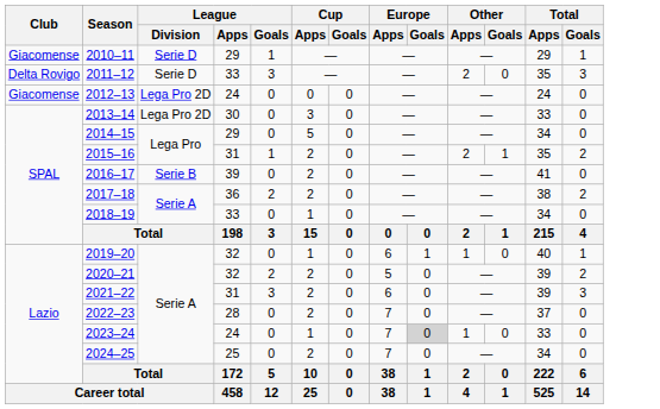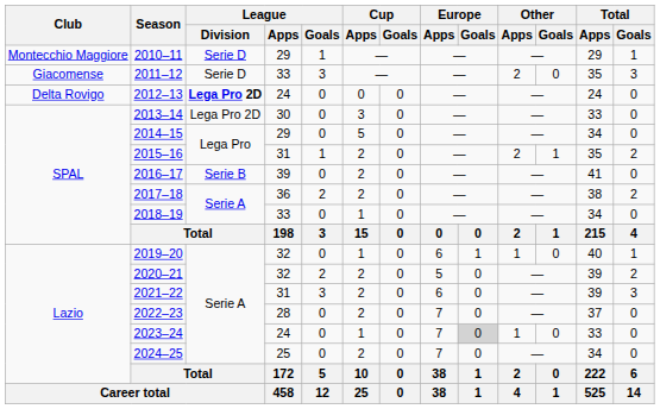2010–11 | Club: Giacomense -> Montecchio Maggiore
2011–12 | Club: Delta Rovigo -> Giacomense
2012–13 | Club: Giacomense -> Delta Rovigo
2012–13 | League / Division: normal -> bold
